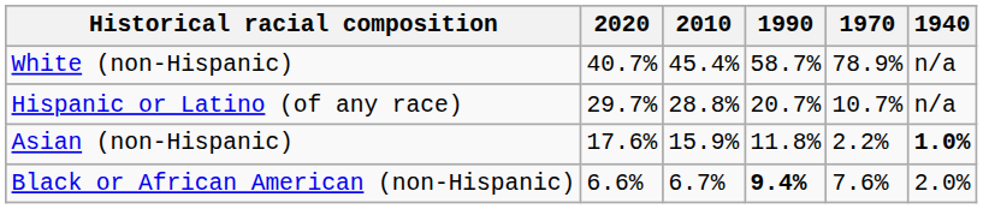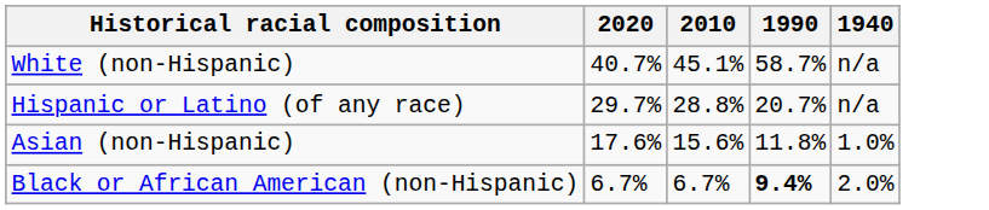- column: 1970 | 78.9% | 10.7% | 2.2% | 7.6%
White (non-Hispanic) | 2010: 45.4% -> 45.1%
Asian (non-Hispanic) | 2010: 15.9% -> 15.6%
Asian (non-Hispanic) | 1940: bold -> normal
Black or African American (non-Hispanic) | 2020: 6.6% -> 6.7%
